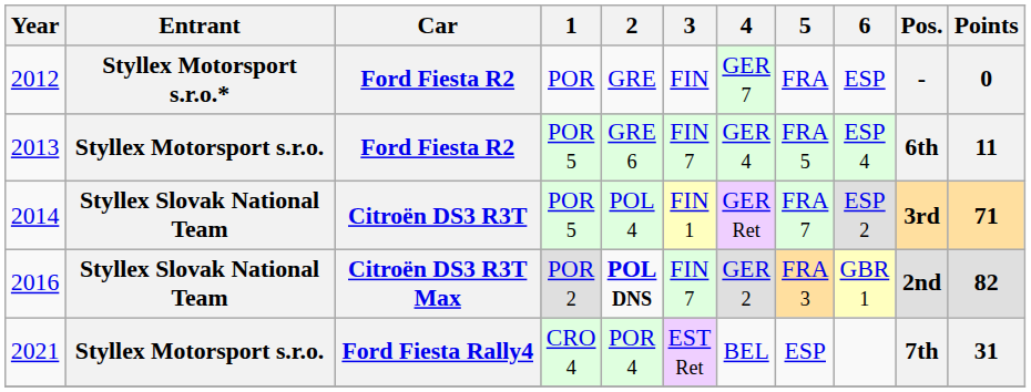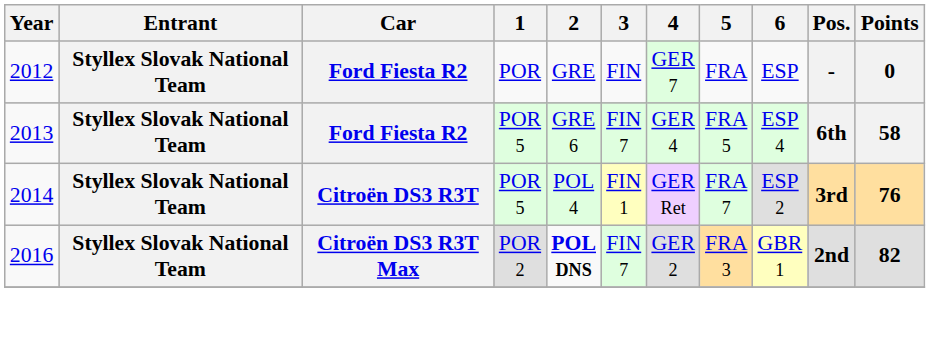2012 | Entrant: Styllex Motorsport s.r.o.* -> Styllex Slovak National Team
2013 | Entrant: Styllex Motorsport s.r.o. -> Styllex Slovak National Team
2013 | Points: 11 -> 58
2014 | Points: 71 -> 76
- row: 2021 | Styllex Motorsport s.r.o. | Ford Fiesta Rally4 | CRO 4 | POR 4 | EST Ret | BEL | ESP | 7th | 31
